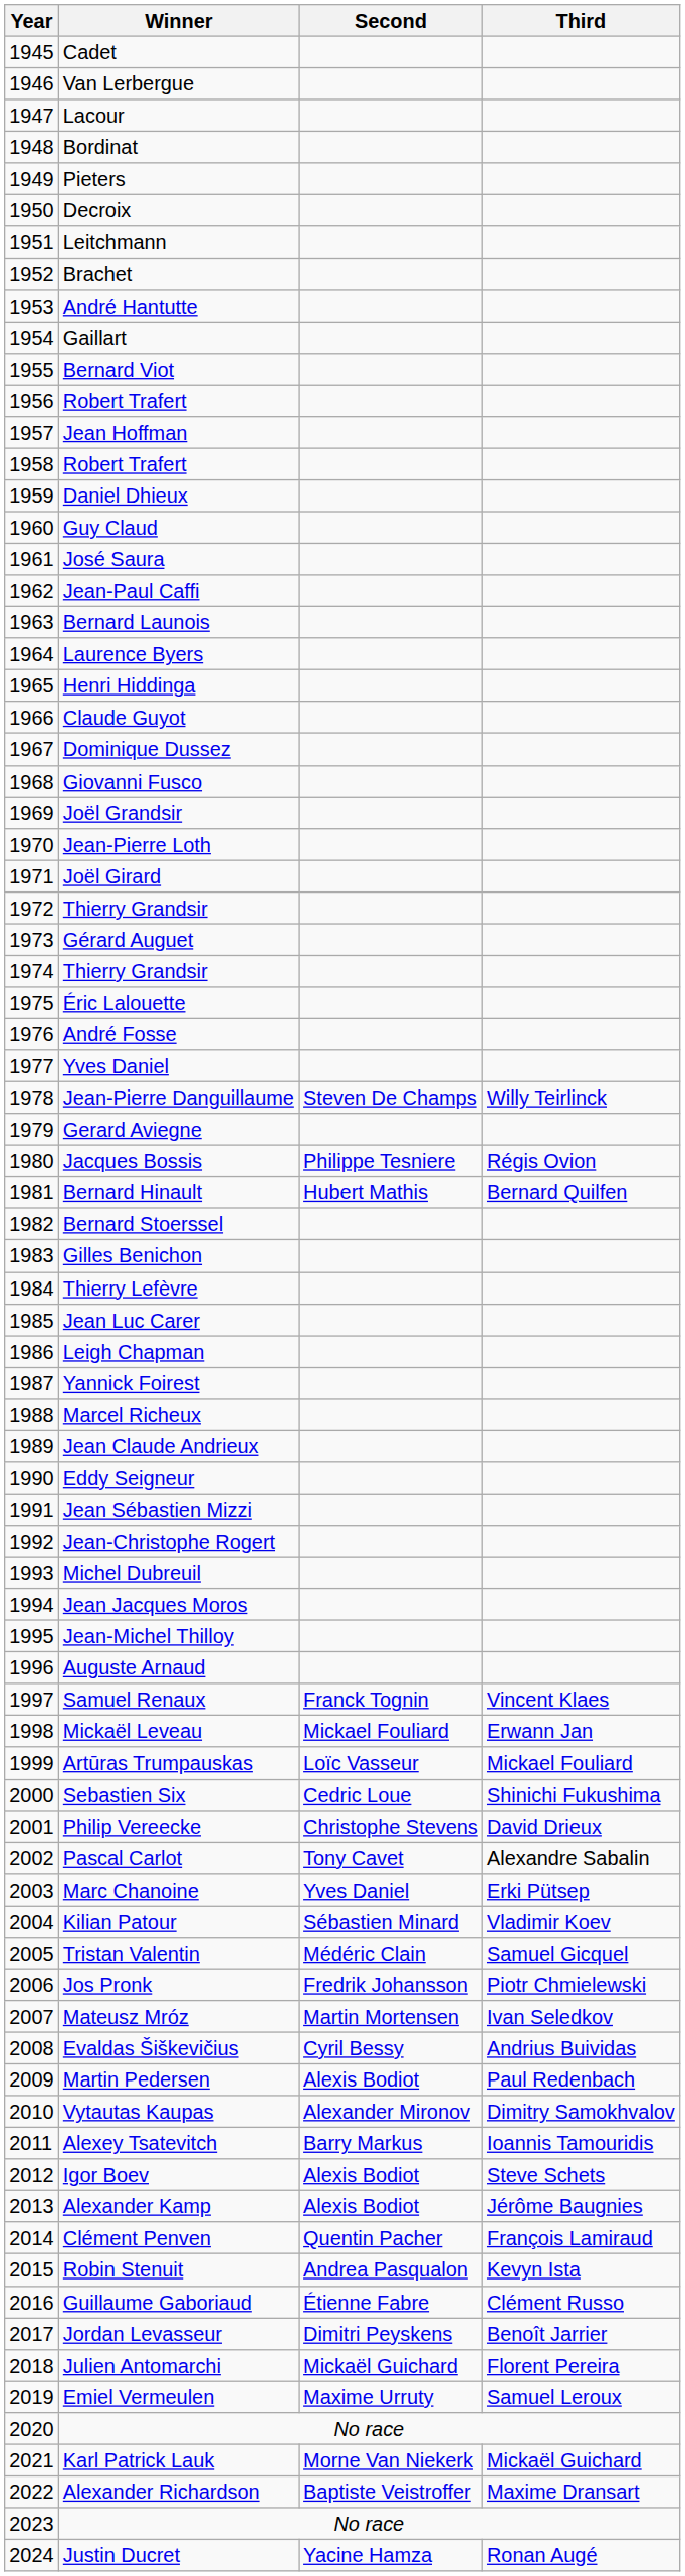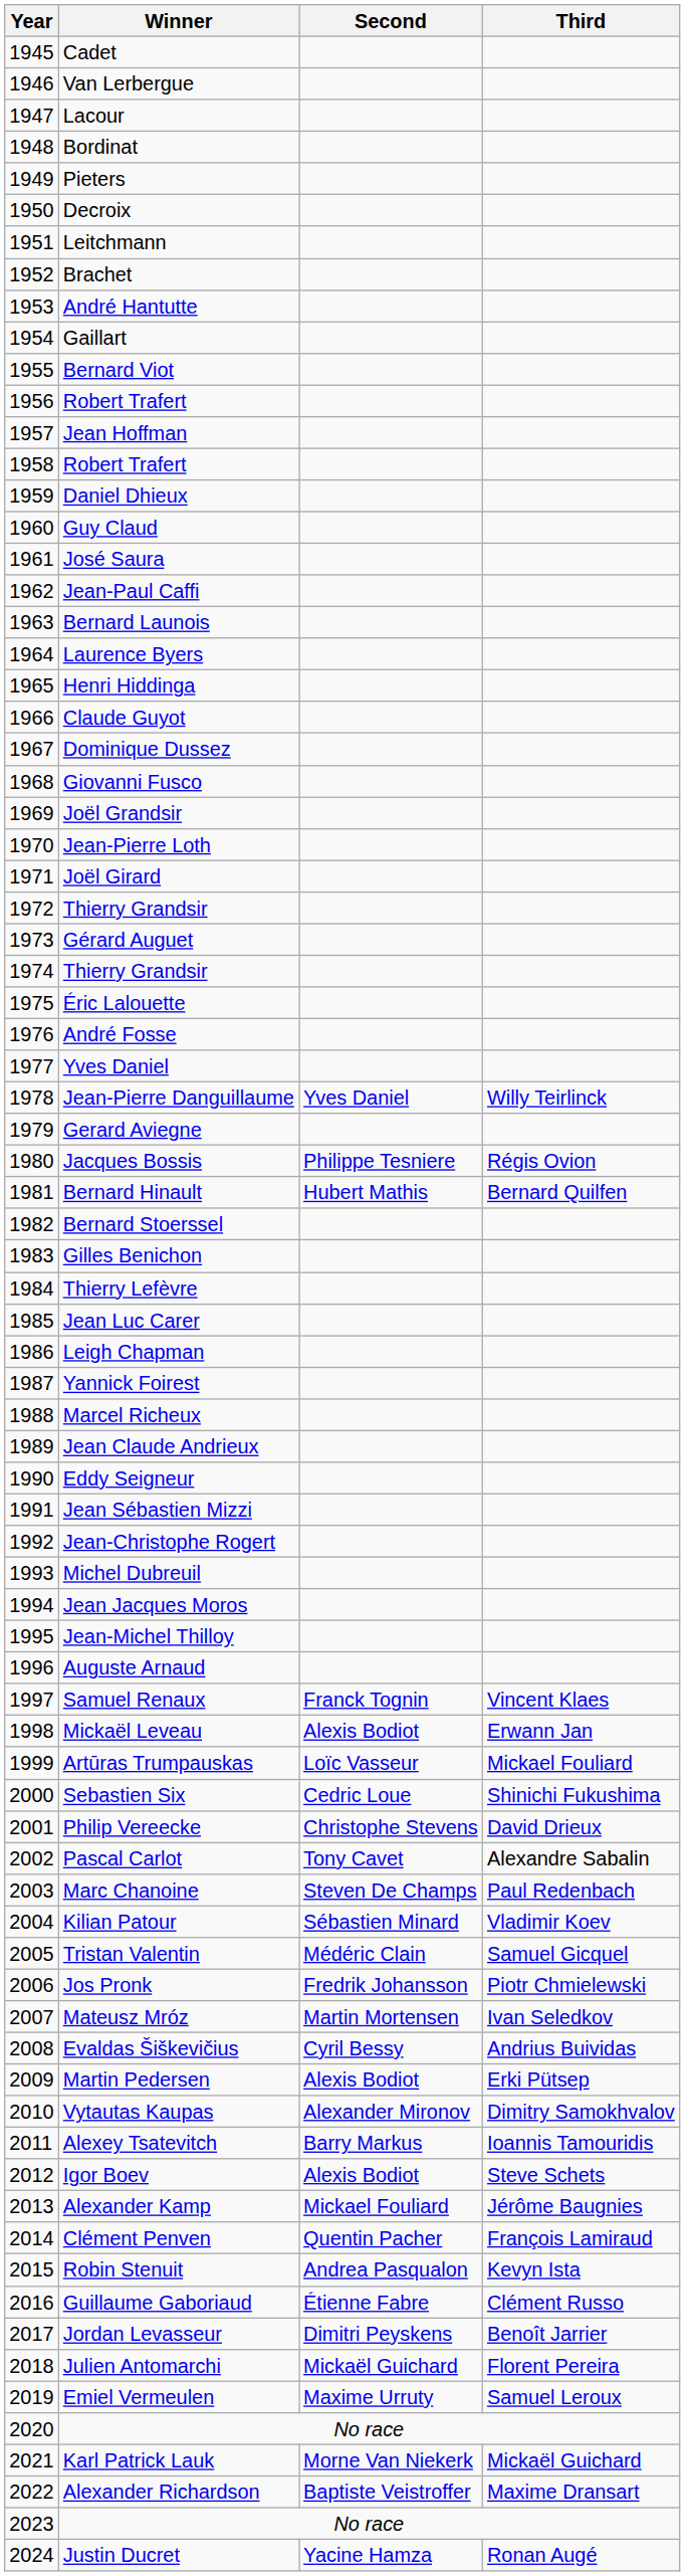Jean-Pierre Danguillaume | Second: Steven De Champs -> Yves Daniel
Mickaël Leveau | Second: Mickael Fouliard -> Alexis Bodiot
Marc Chanoine | Second: Yves Daniel -> Steven De Champs
Marc Chanoine | Third: Erki Pütsep -> Paul Redenbach
Martin Pedersen | Third: Paul Redenbach -> Erki Pütsep
Alexander Kamp | Second: Alexis Bodiot -> Mickael Fouliard
